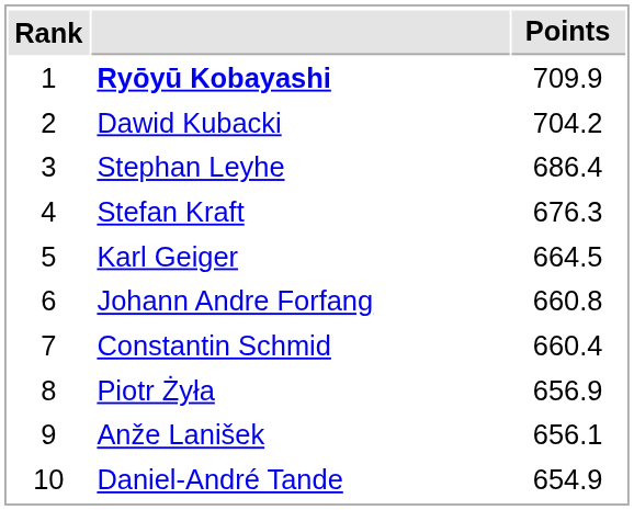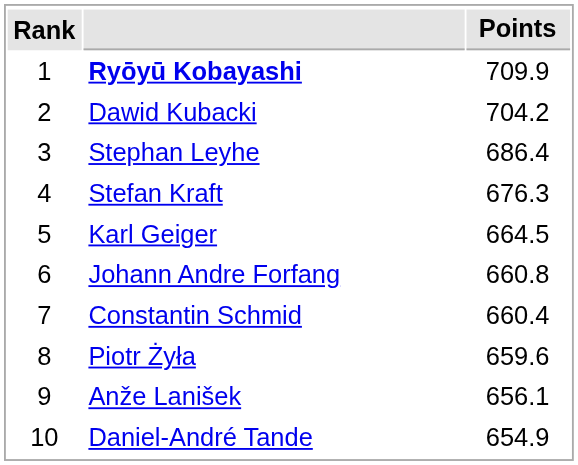Piotr Żyła | Points: 656.9 -> 659.6
